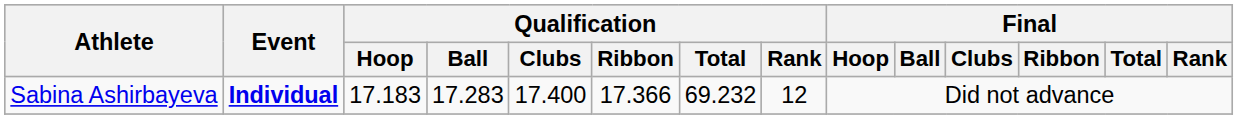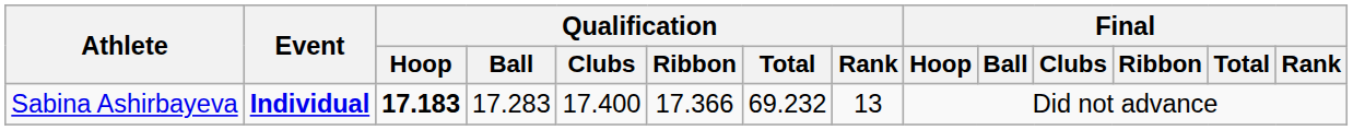Sabina Ashirbayeva | Qualification / Hoop: normal -> bold
Sabina Ashirbayeva | Qualification / Rank: 12 -> 13
